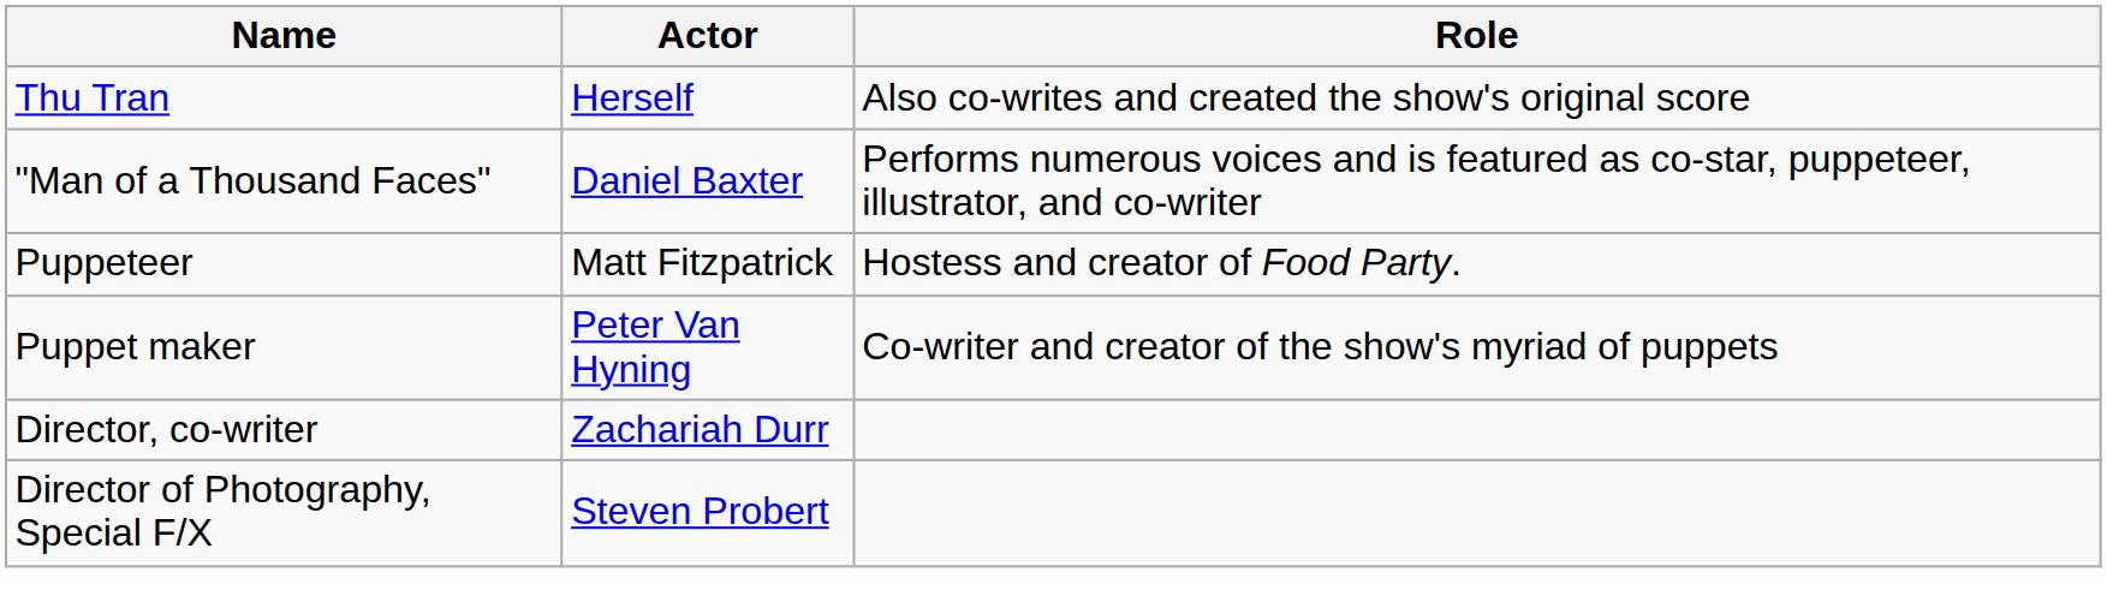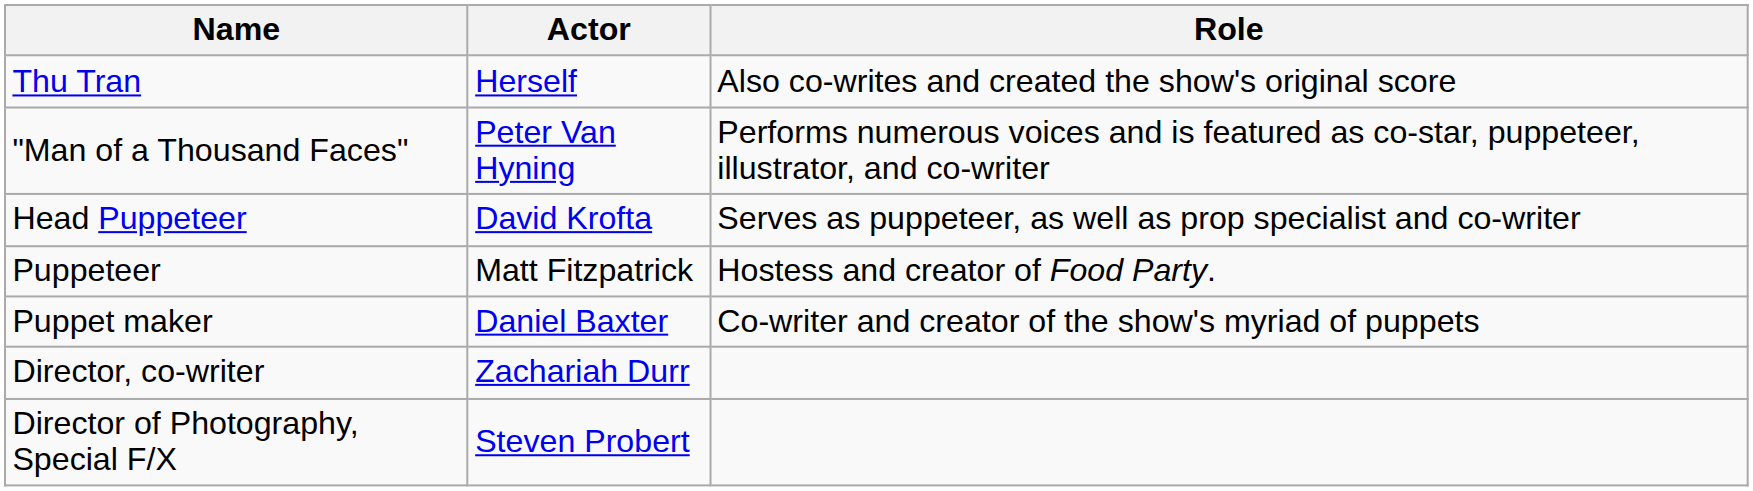"Man of a Thousand Faces" | Actor: Daniel Baxter -> Peter Van Hyning
+ row: Head Puppeteer | David Krofta | Serves as puppeteer, as well as prop specialist and co-writer
Puppet maker | Actor: Peter Van Hyning -> Daniel Baxter
